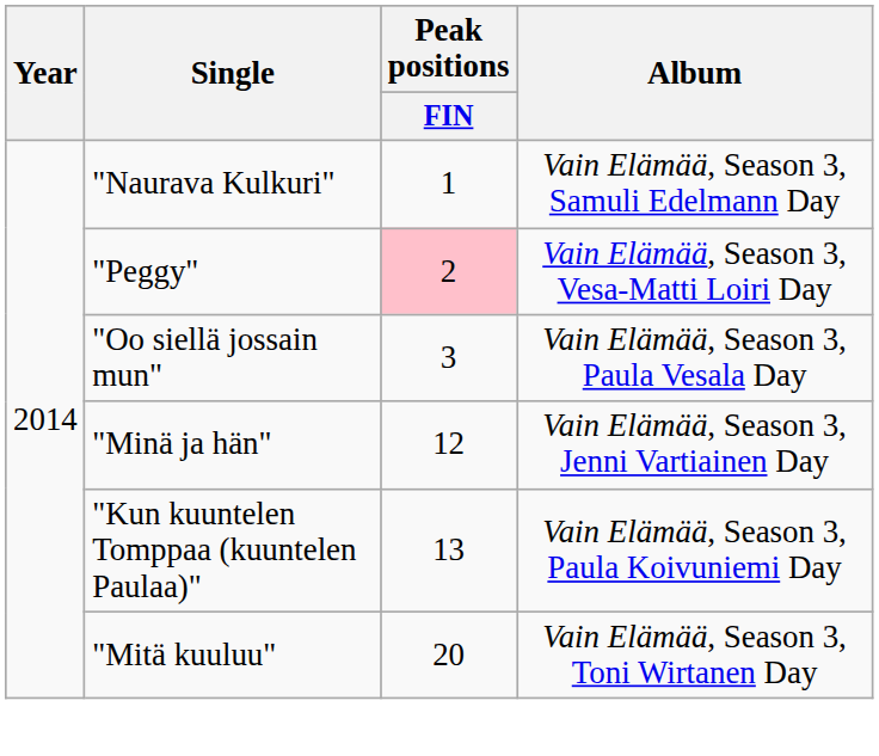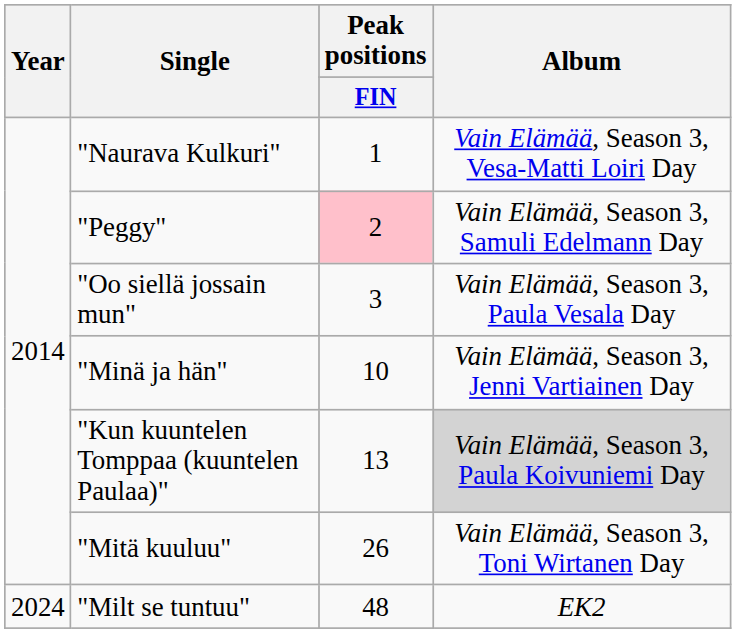"Naurava Kulkuri" | Album: Vain Elämää, Season 3, Samuli Edelmann Day -> Vain Elämää, Season 3, Vesa-Matti Loiri Day
"Peggy" | Album: Vain Elämää, Season 3, Vesa-Matti Loiri Day -> Vain Elämää, Season 3, Samuli Edelmann Day
"Minä ja hän" | Peak positions / FIN: 12 -> 10
"Kun kuuntelen Tomppaa (kuuntelen Paulaa)" | Album: no background -> lightgrey background
"Mitä kuuluu" | Peak positions / FIN: 20 -> 26
+ row: 2024 | "Milt se tuntuu" | 48 | EK2
